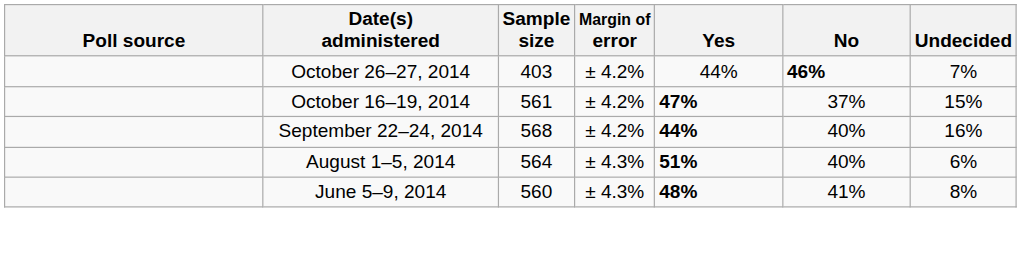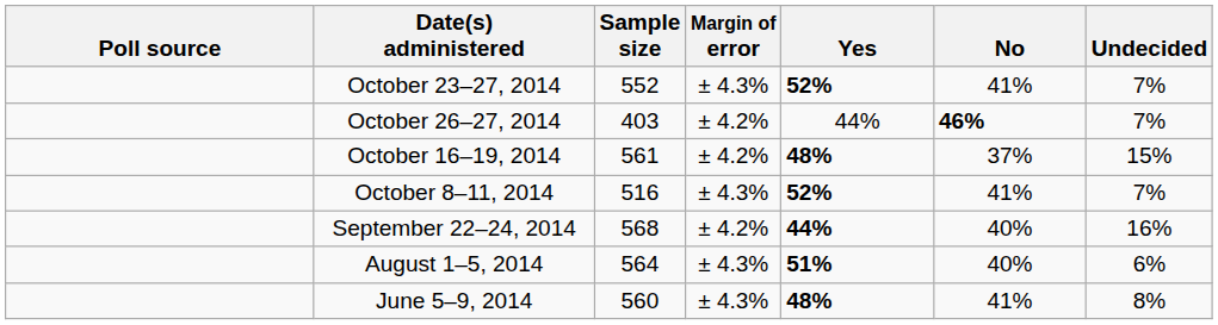+ row: October 23–27, 2014 | 552 | ± 4.3% | 52% | 41% | 7%
October 16–19, 2014 | Yes: 47% -> 48%
+ row: October 8–11, 2014 | 516 | ± 4.3% | 52% | 41% | 7%
